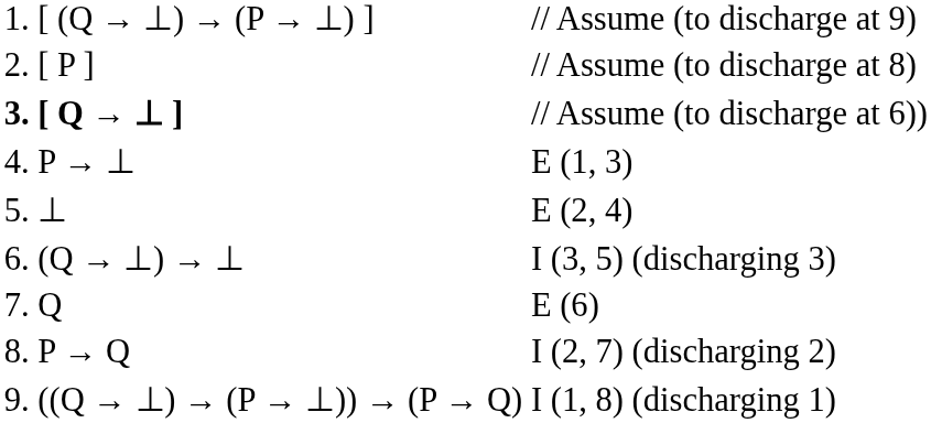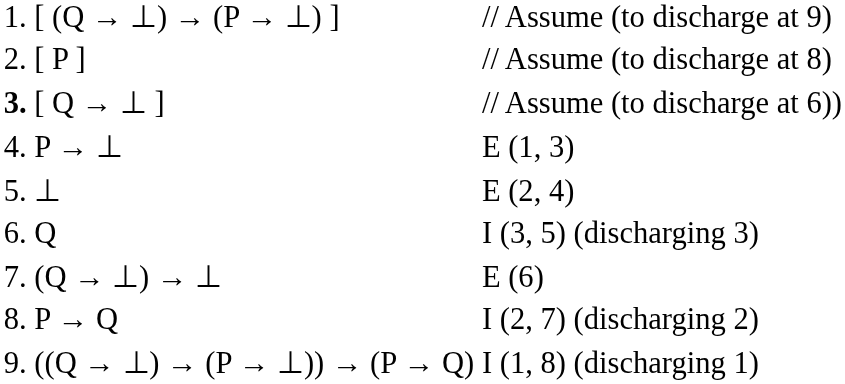// Assume (to discharge at 6)) | column 2: bold -> normal
I (3, 5) (discharging 3) | column 2: (Q → ⊥) → ⊥ -> Q
E (6) | column 2: Q -> (Q → ⊥) → ⊥
